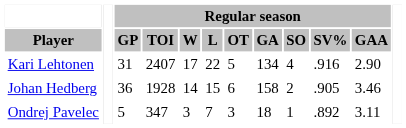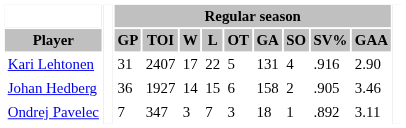Kari Lehtonen | Regular season / GA: 134 -> 131
Johan Hedberg | Regular season / TOI: 1928 -> 1927
Ondrej Pavelec | Regular season / GP: 5 -> 7
